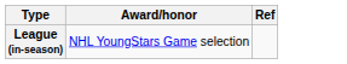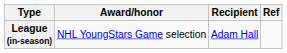+ column: Recipient | Adam Hall
